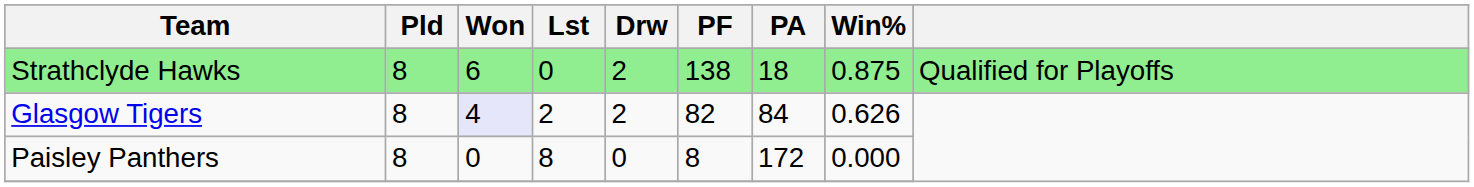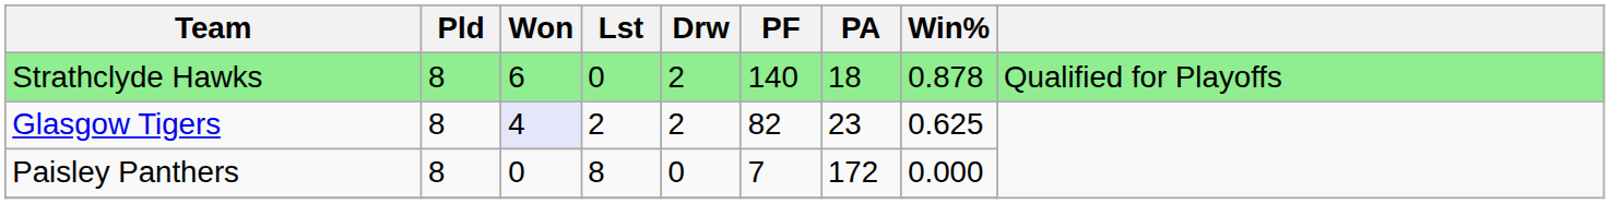Strathclyde Hawks | PF: 138 -> 140
Strathclyde Hawks | Win%: 0.875 -> 0.878
Glasgow Tigers | PA: 84 -> 23
Glasgow Tigers | Win%: 0.626 -> 0.625
Paisley Panthers | PF: 8 -> 7
